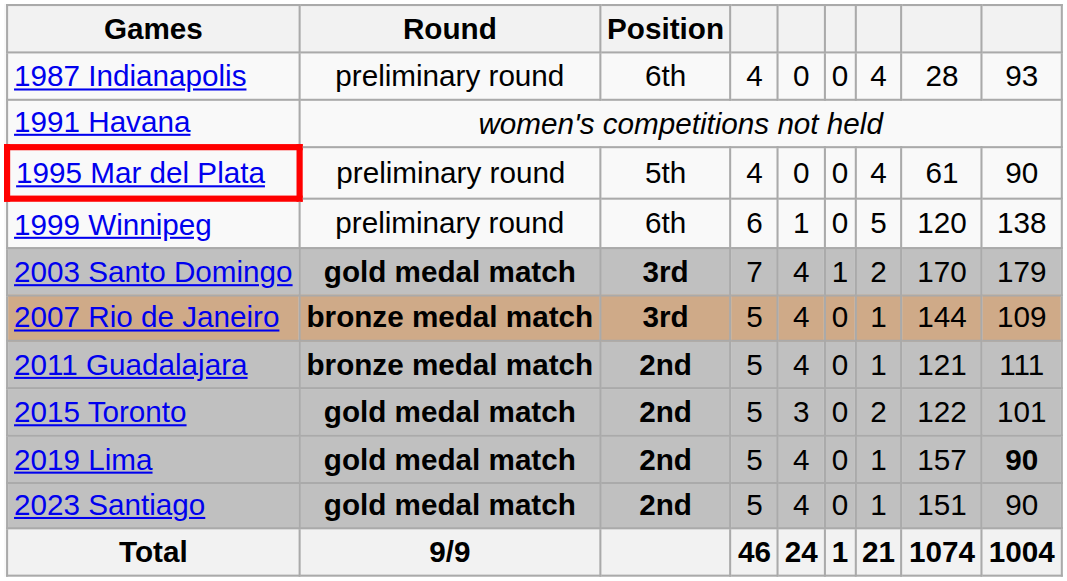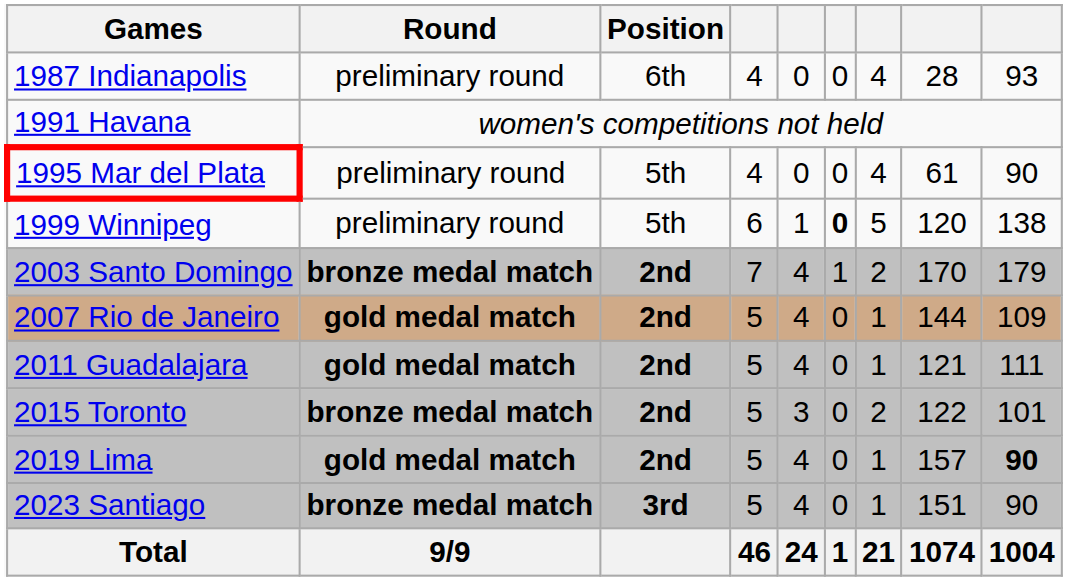1999 Winnipeg | Position: 6th -> 5th
1999 Winnipeg | column 6: normal -> bold
2003 Santo Domingo | Round: gold medal match -> bronze medal match
2003 Santo Domingo | Position: 3rd -> 2nd
2007 Rio de Janeiro | Round: bronze medal match -> gold medal match
2007 Rio de Janeiro | Position: 3rd -> 2nd
2011 Guadalajara | Round: bronze medal match -> gold medal match
2015 Toronto | Round: gold medal match -> bronze medal match
2023 Santiago | Round: gold medal match -> bronze medal match
2023 Santiago | Position: 2nd -> 3rd
